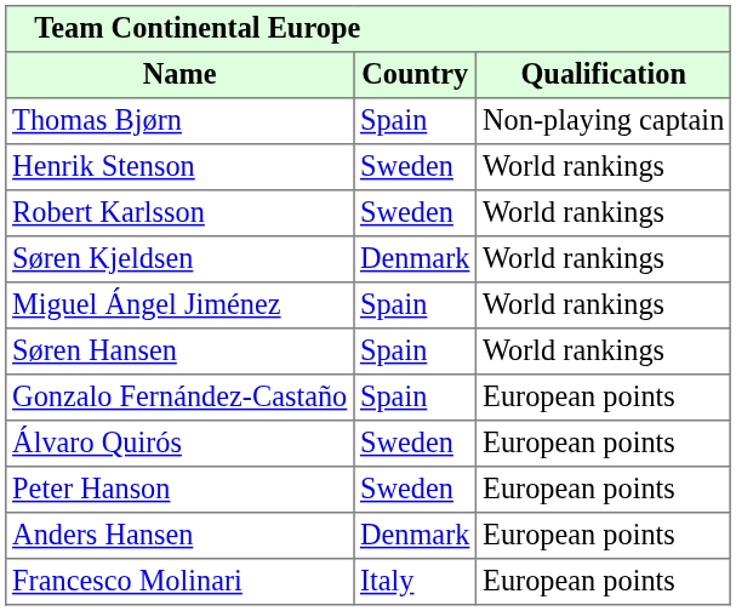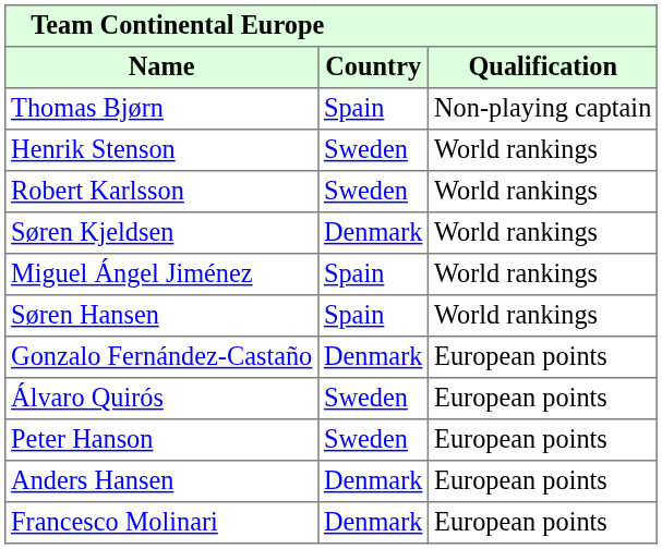Gonzalo Fernández-Castaño | Country: Spain -> Denmark
Francesco Molinari | Country: Italy -> Denmark
